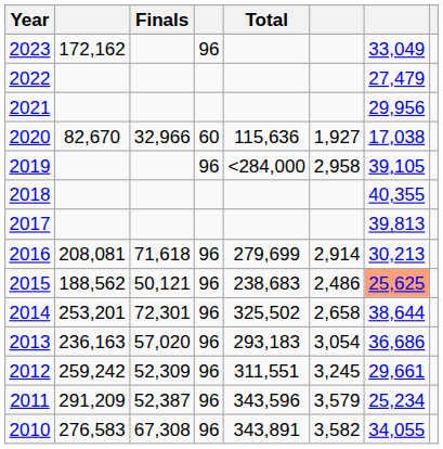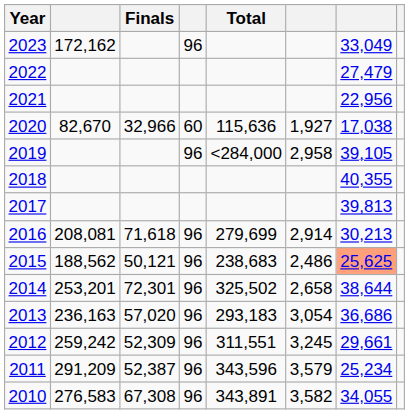2021 | column 7: 29,956 -> 22,956
